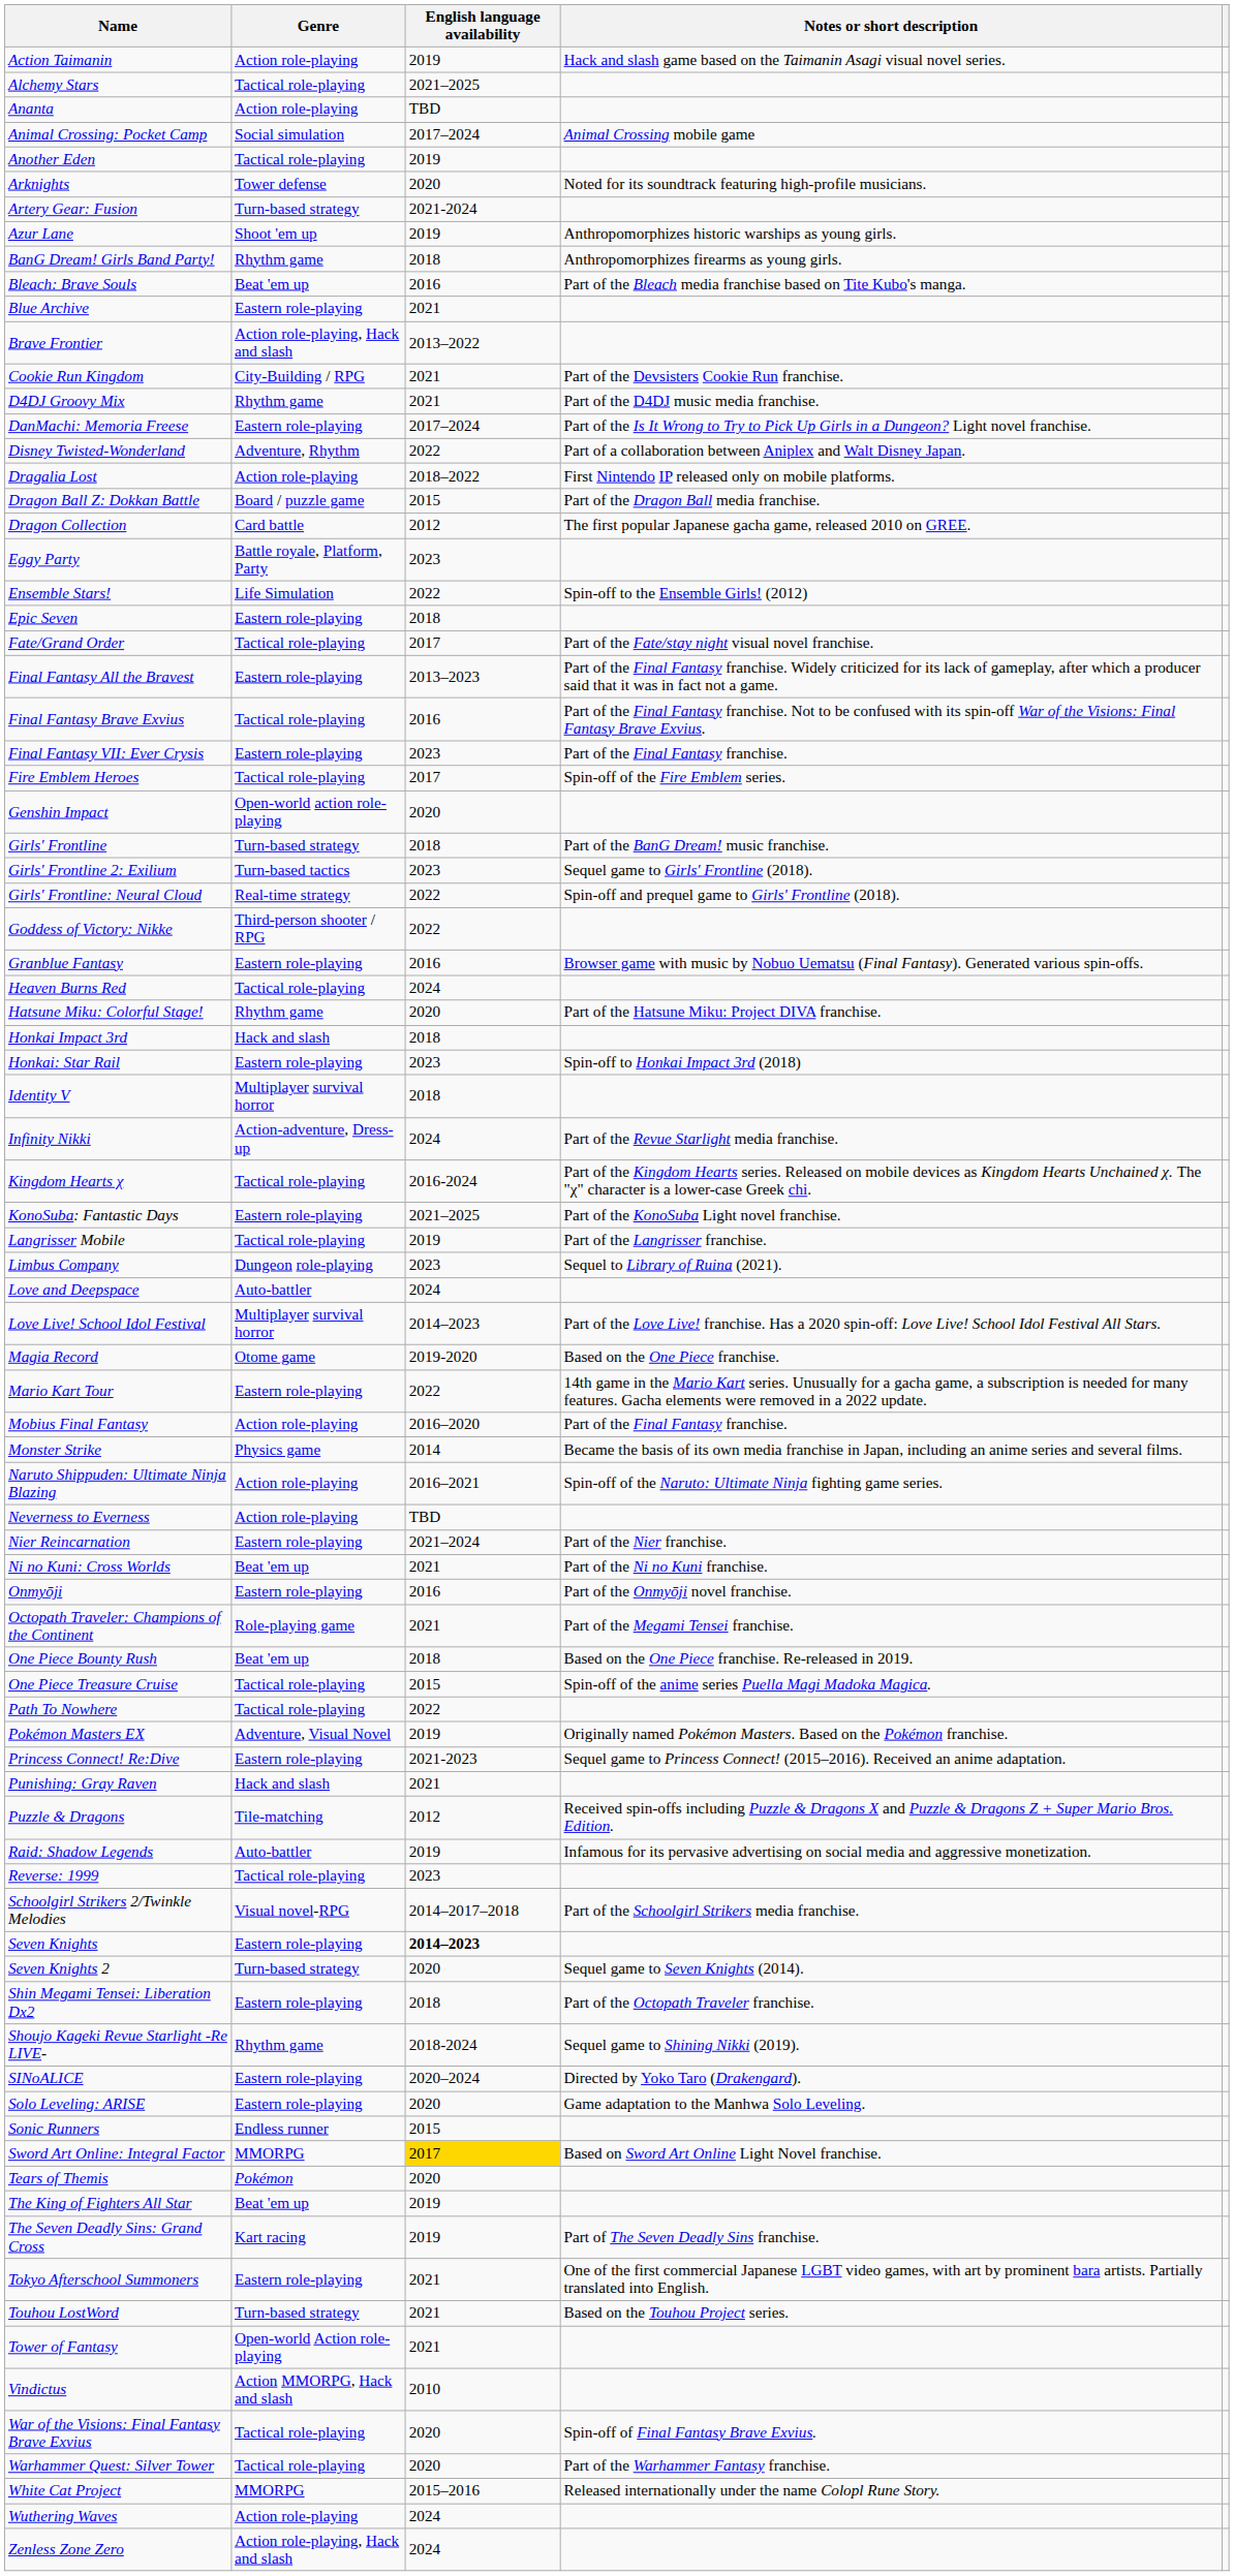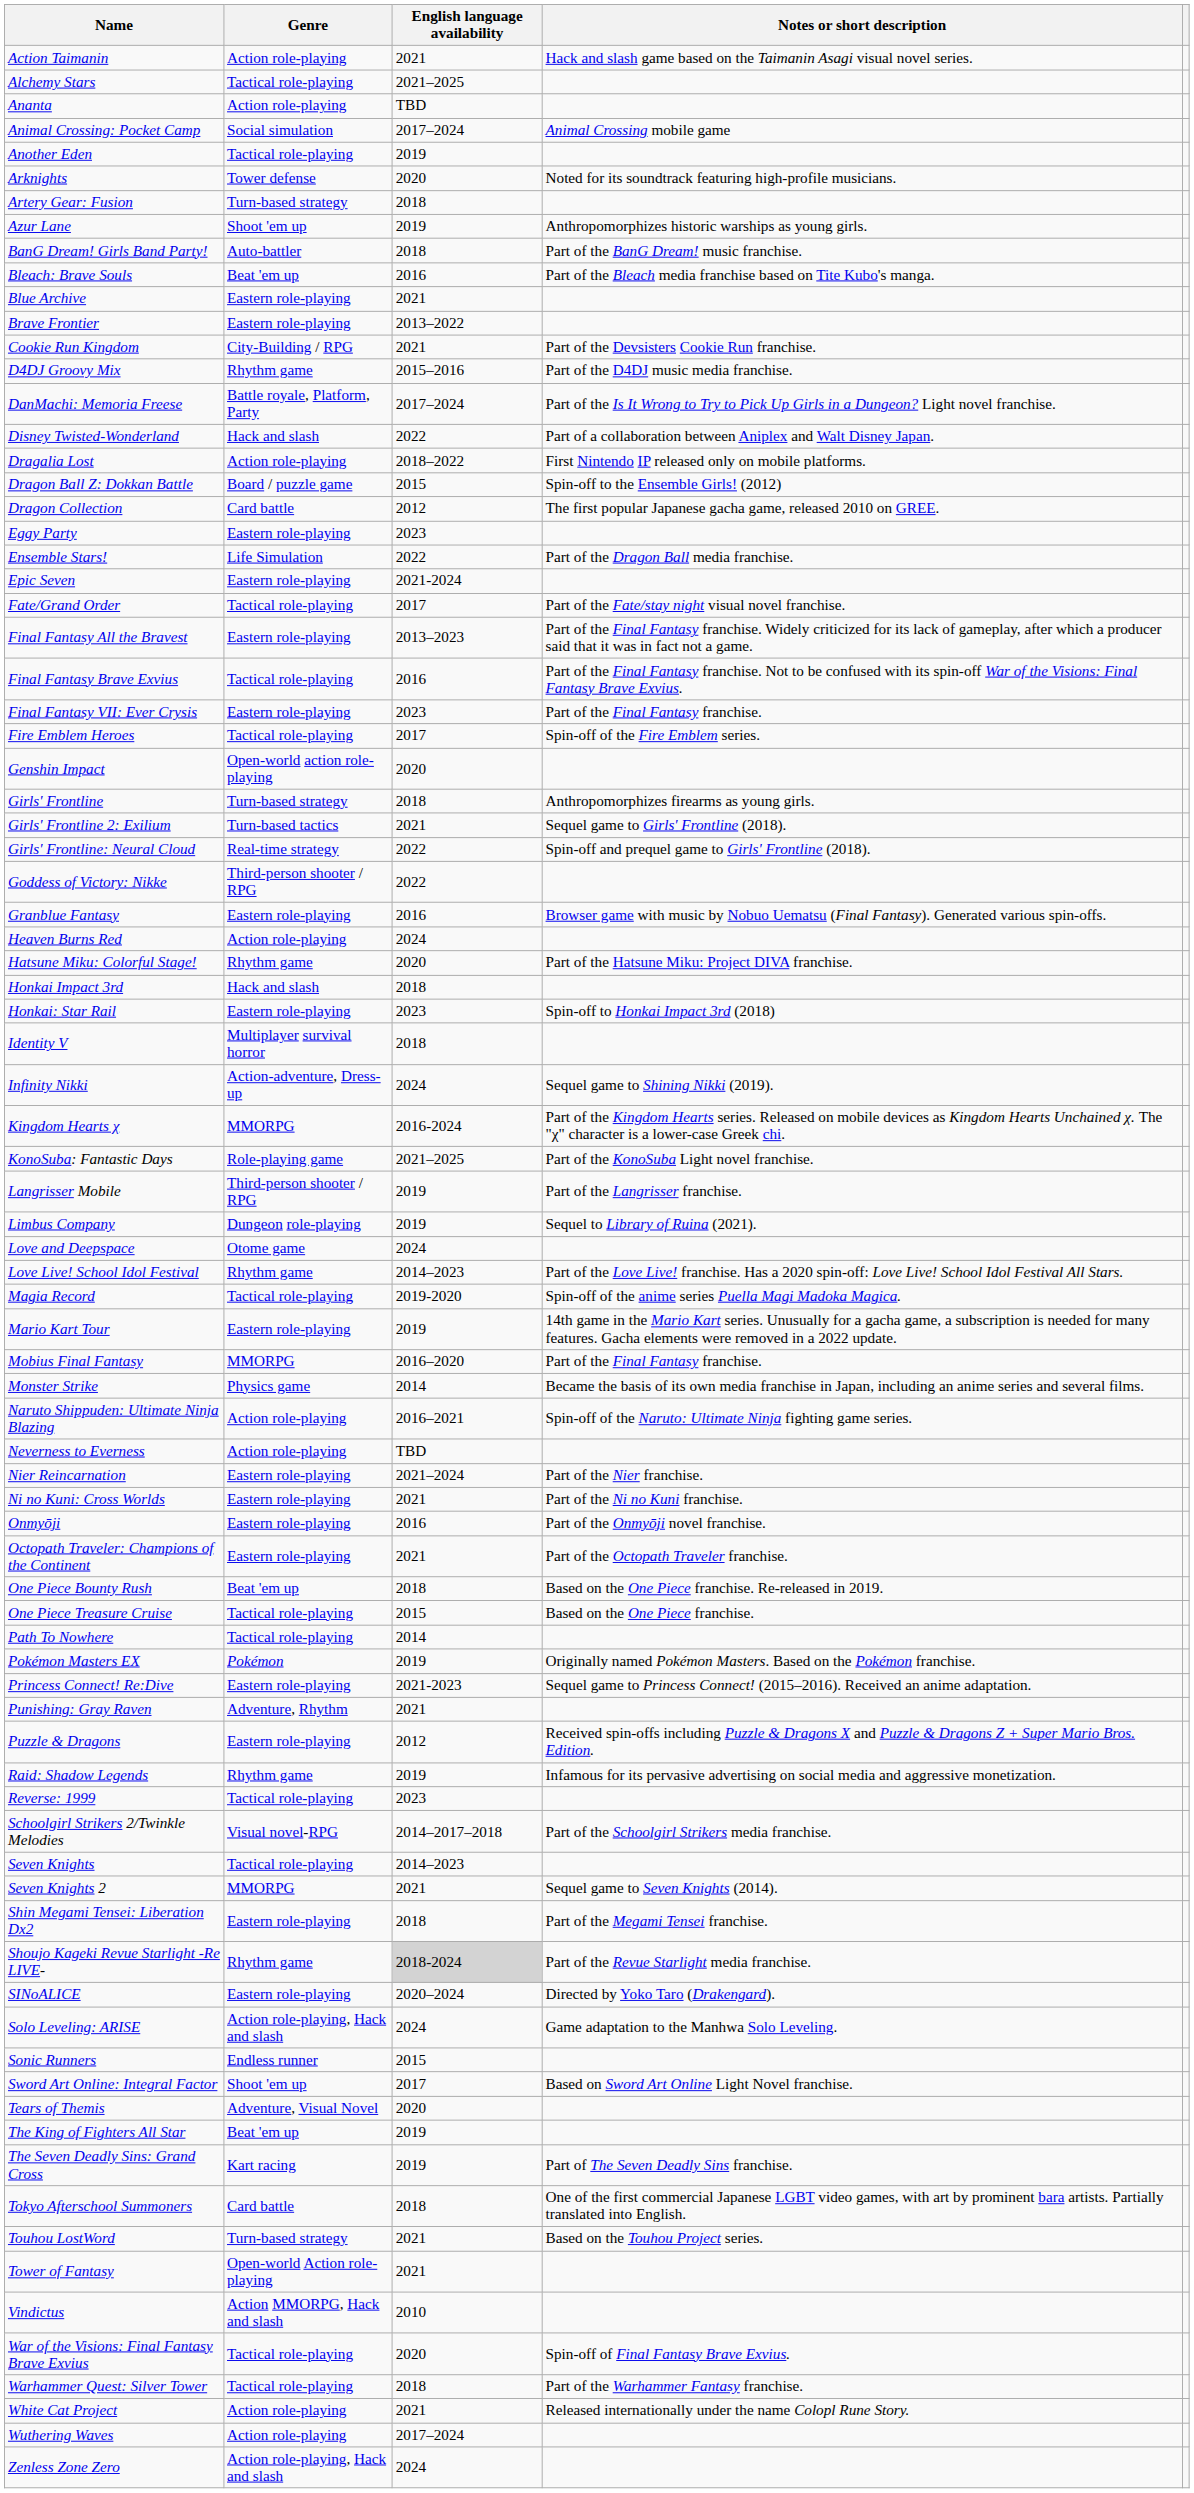Action Taimanin | English language availability: 2019 -> 2021
Artery Gear: Fusion | English language availability: 2021-2024 -> 2018
BanG Dream! Girls Band Party! | Genre: Rhythm game -> Auto-battler
BanG Dream! Girls Band Party! | Notes or short description: Anthropomorphizes firearms as young girls. -> Part of the BanG Dream! music franchise.
Brave Frontier | Genre: Action role-playing, Hack and slash -> Eastern role-playing
D4DJ Groovy Mix | English language availability: 2021 -> 2015–2016
DanMachi: Memoria Freese | Genre: Eastern role-playing -> Battle royale, Platform, Party
Disney Twisted-Wonderland | Genre: Adventure, Rhythm -> Hack and slash
Dragon Ball Z: Dokkan Battle | Notes or short description: Part of the Dragon Ball media franchise. -> Spin-off to the Ensemble Girls! (2012)
Eggy Party | Genre: Battle royale, Platform, Party -> Eastern role-playing
Ensemble Stars! | Notes or short description: Spin-off to the Ensemble Girls! (2012) -> Part of the Dragon Ball media franchise.
Epic Seven | English language availability: 2018 -> 2021-2024
Girls' Frontline | Notes or short description: Part of the BanG Dream! music franchise. -> Anthropomorphizes firearms as young girls.
Girls' Frontline 2: Exilium | English language availability: 2023 -> 2021
Heaven Burns Red | Genre: Tactical role-playing -> Action role-playing
Infinity Nikki | Notes or short description: Part of the Revue Starlight media franchise. -> Sequel game to Shining Nikki (2019).
Kingdom Hearts χ | Genre: Tactical role-playing -> MMORPG
KonoSuba: Fantastic Days | Genre: Eastern role-playing -> Role-playing game
Langrisser Mobile | Genre: Tactical role-playing -> Third-person shooter / RPG
Limbus Company | English language availability: 2023 -> 2019
Love and Deepspace | Genre: Auto-battler -> Otome game
Love Live! School Idol Festival | Genre: Multiplayer survival horror -> Rhythm game
Magia Record | Genre: Otome game -> Tactical role-playing
Magia Record | Notes or short description: Based on the One Piece franchise. -> Spin-off of the anime series Puella Magi Madoka Magica.
Mario Kart Tour | English language availability: 2022 -> 2019
Mobius Final Fantasy | Genre: Action role-playing -> MMORPG
Ni no Kuni: Cross Worlds | Genre: Beat 'em up -> Eastern role-playing
Octopath Traveler: Champions of the Continent | Genre: Role-playing game -> Eastern role-playing
Octopath Traveler: Champions of the Continent | Notes or short description: Part of the Megami Tensei franchise. -> Part of the Octopath Traveler franchise.
One Piece Treasure Cruise | Notes or short description: Spin-off of the anime series Puella Magi Madoka Magica. -> Based on the One Piece franchise.
Path To Nowhere | English language availability: 2022 -> 2014
Pokémon Masters EX | Genre: Adventure, Visual Novel -> Pokémon
Punishing: Gray Raven | Genre: Hack and slash -> Adventure, Rhythm
Puzzle & Dragons | Genre: Tile-matching -> Eastern role-playing
Raid: Shadow Legends | Genre: Auto-battler -> Rhythm game
Seven Knights | Genre: Eastern role-playing -> Tactical role-playing
Seven Knights | English language availability: bold -> normal
Seven Knights 2 | Genre: Turn-based strategy -> MMORPG
Seven Knights 2 | English language availability: 2020 -> 2021
Shin Megami Tensei: Liberation Dx2 | Notes or short description: Part of the Octopath Traveler franchise. -> Part of the Megami Tensei franchise.
Shoujo Kageki Revue Starlight -Re LIVE- | English language availability: no background -> lightgrey background
Shoujo Kageki Revue Starlight -Re LIVE- | Notes or short description: Sequel game to Shining Nikki (2019). -> Part of the Revue Starlight media franchise.
Solo Leveling: ARISE | Genre: Eastern role-playing -> Action role-playing, Hack and slash
Solo Leveling: ARISE | English language availability: 2020 -> 2024
Sword Art Online: Integral Factor | Genre: MMORPG -> Shoot 'em up
Sword Art Online: Integral Factor | English language availability: gold background -> no background
Tears of Themis | Genre: Pokémon -> Adventure, Visual Novel
Tokyo Afterschool Summoners | Genre: Eastern role-playing -> Card battle
Tokyo Afterschool Summoners | English language availability: 2021 -> 2018
Warhammer Quest: Silver Tower | English language availability: 2020 -> 2018
White Cat Project | Genre: MMORPG -> Action role-playing
White Cat Project | English language availability: 2015–2016 -> 2021
Wuthering Waves | English language availability: 2024 -> 2017–2024
